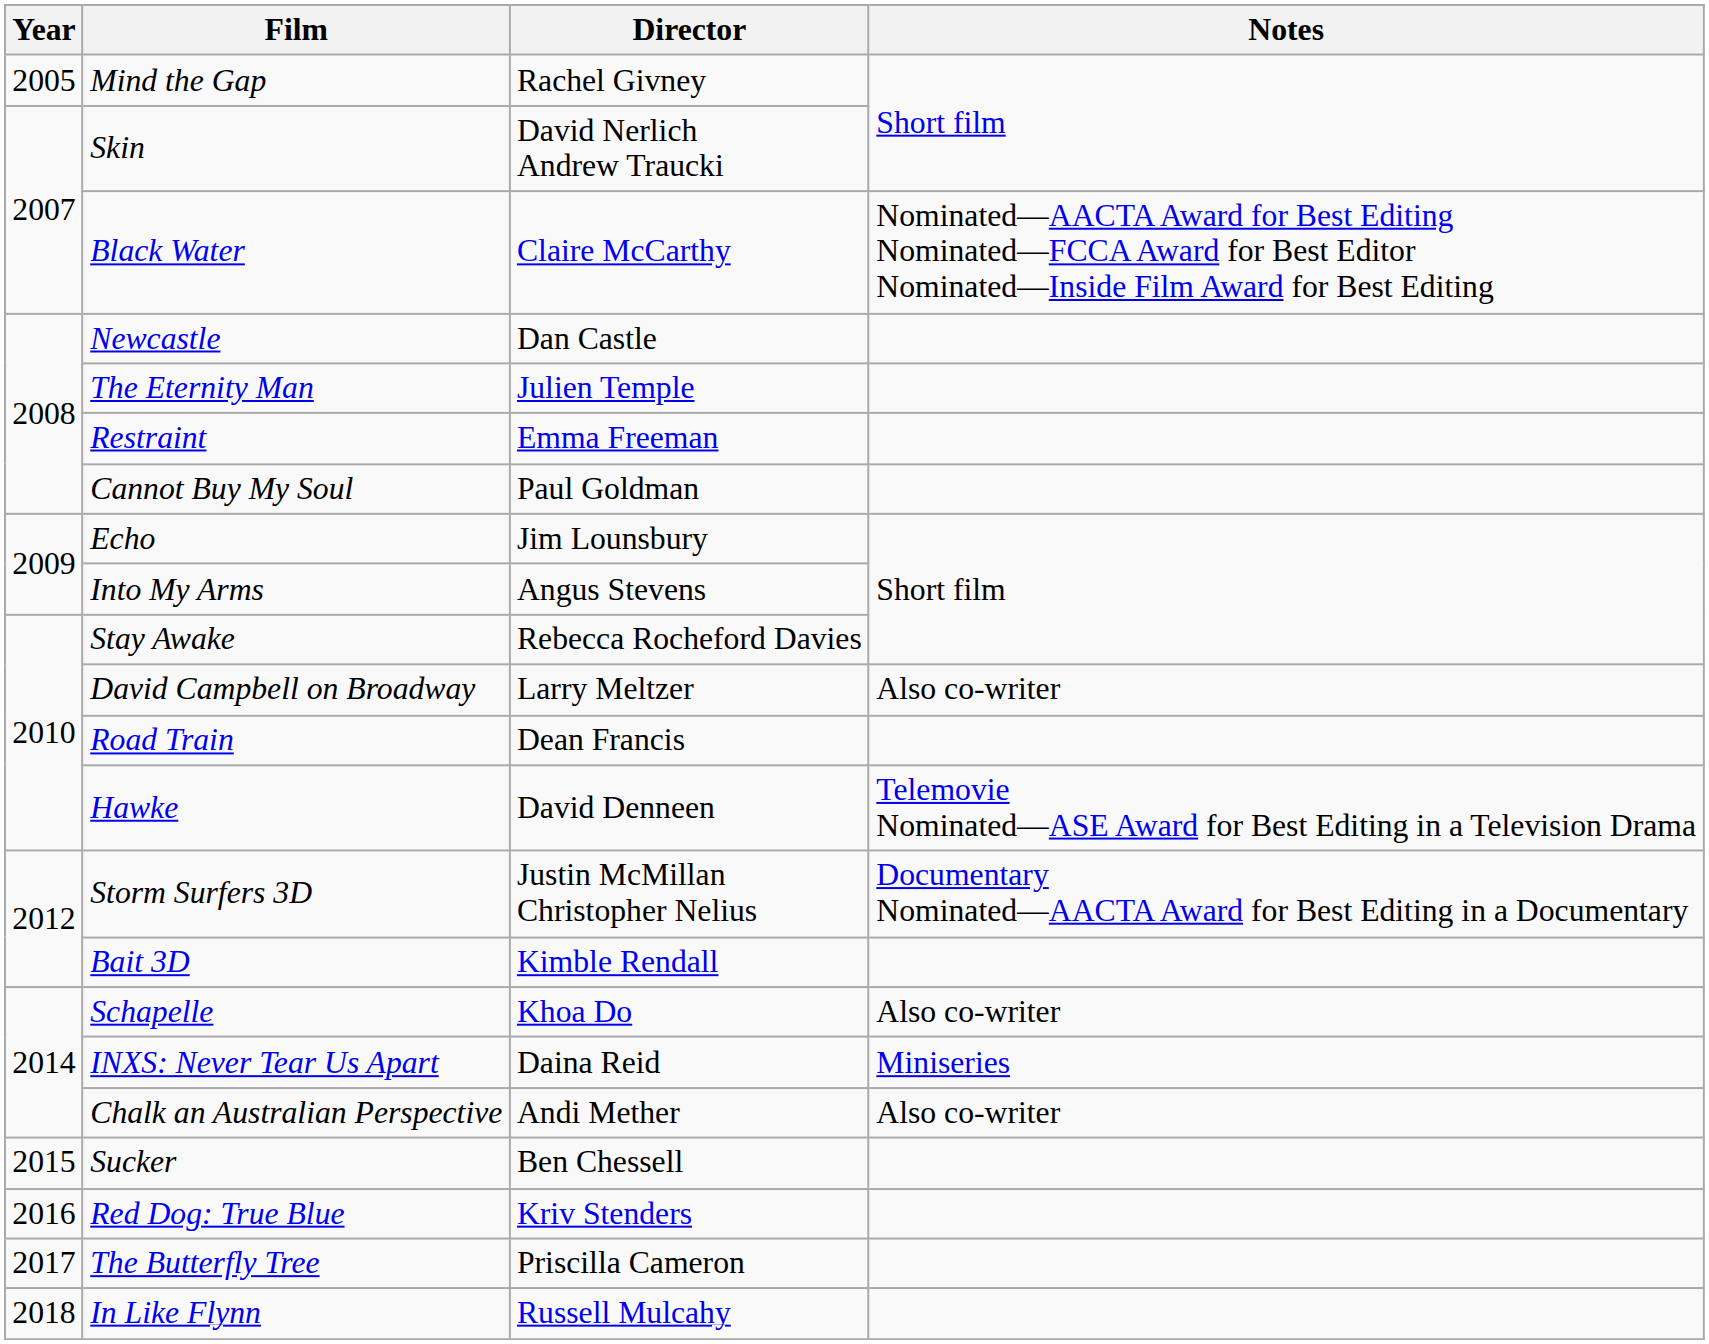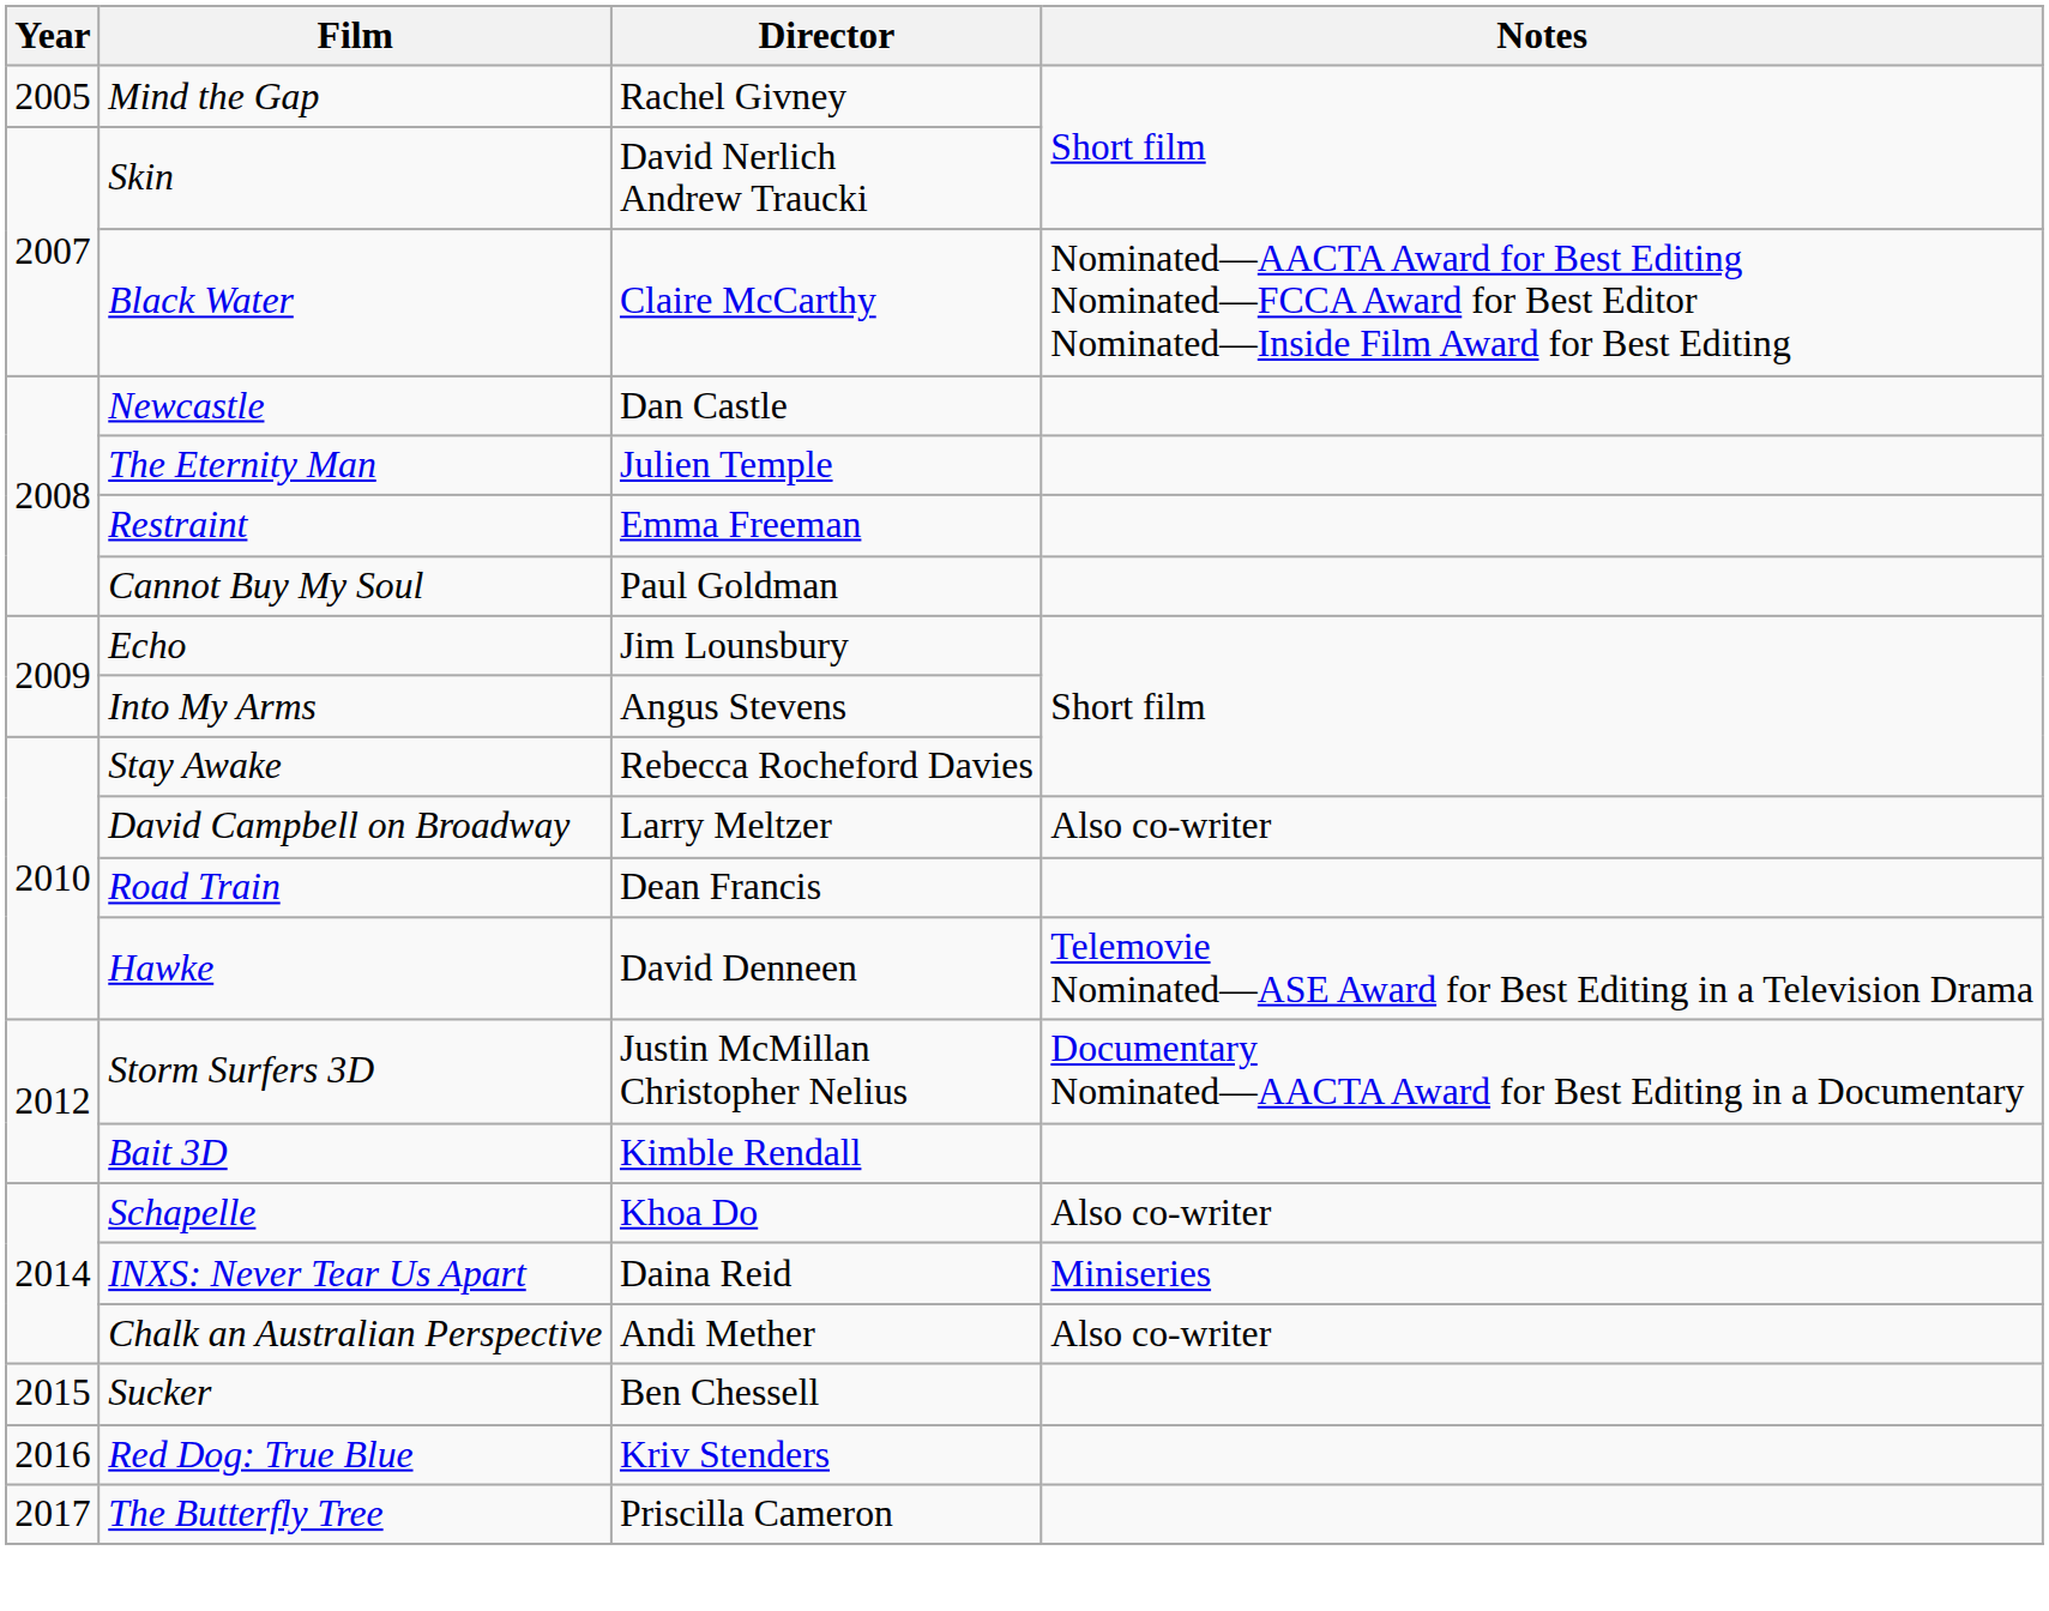- row: 2018 | In Like Flynn | Russell Mulcahy
